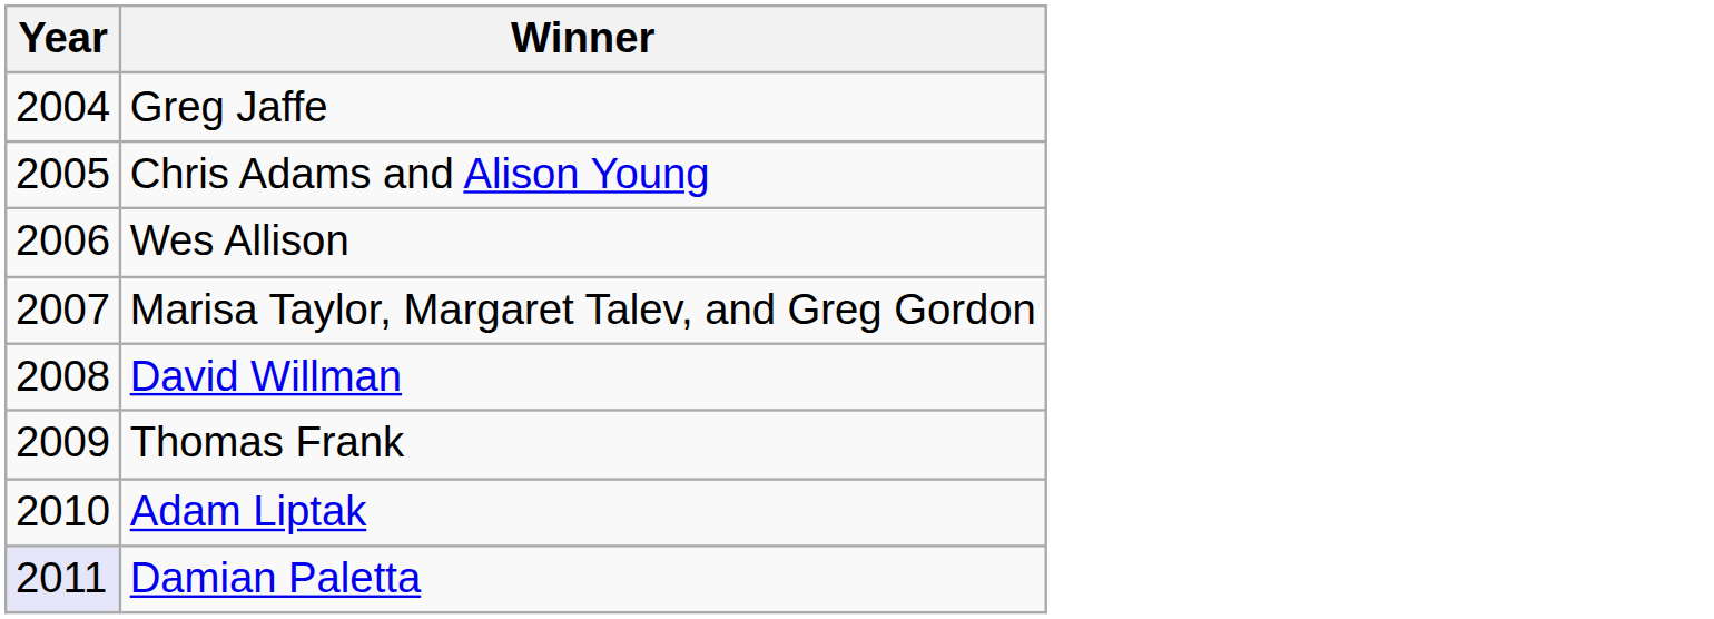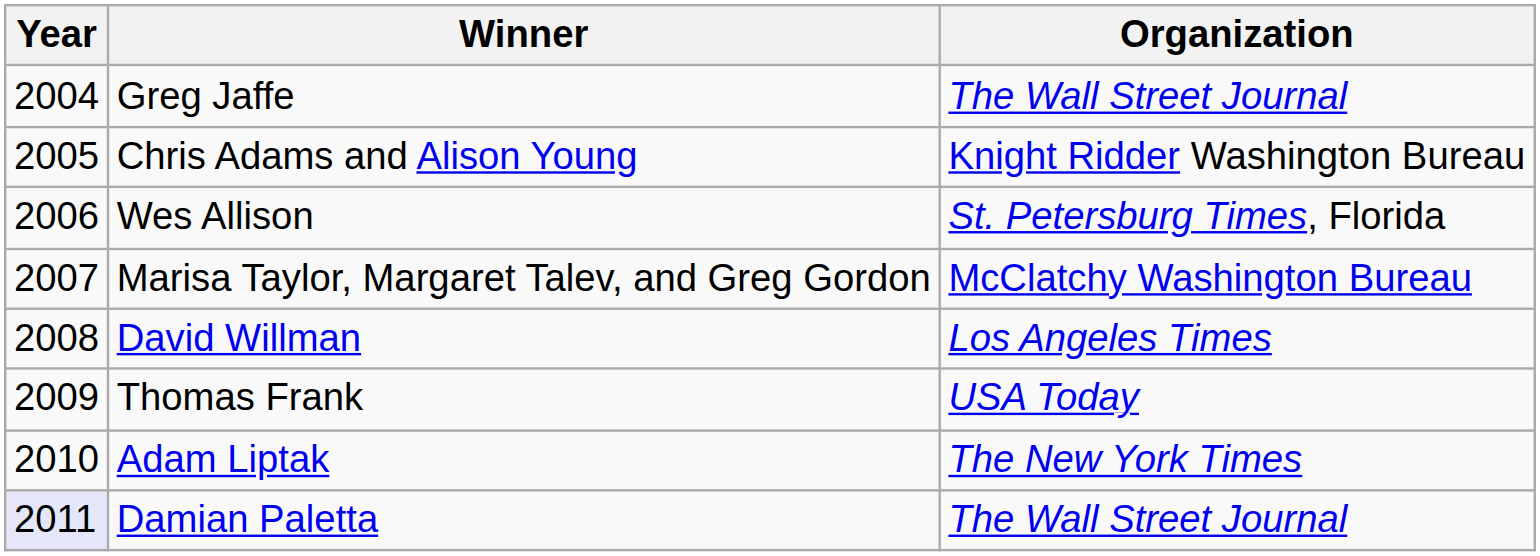+ column: Organization | The Wall Street Journal | Knight Ridder Washington Bureau | St. Petersburg Times, Florida | McClatchy Washington Bureau | Los Angeles Times | USA Today | The New York Times | The Wall Street Journal
